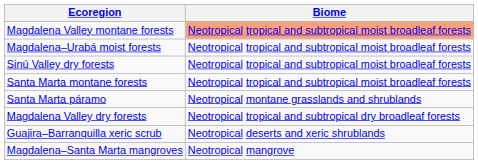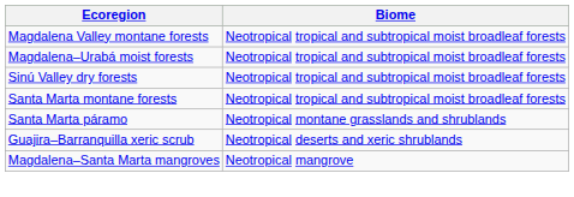Magdalena Valley montane forests | Biome: lightsalmon background -> no background
- row: Magdalena Valley dry forests | Neotropical tropical and subtropical dry broadleaf forests
